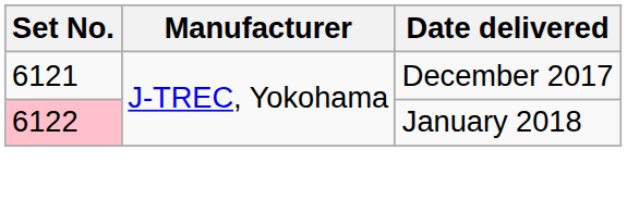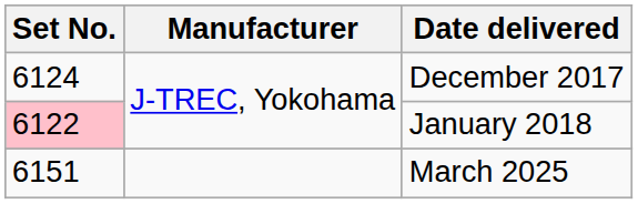December 2017 | Set No.: 6121 -> 6124
+ row: 6151 | March 2025
